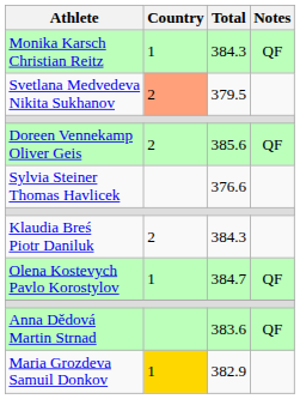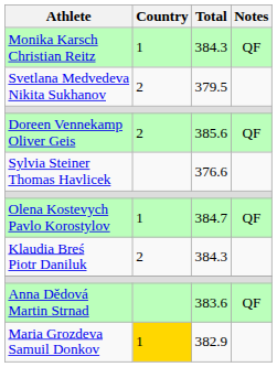Svetlana Medvedeva Nikita Sukhanov | Country: lightsalmon background -> no background
rows swapped: Klaudia Breś Piotr Daniluk <-> Olena Kostevych Pavlo Korostylov
